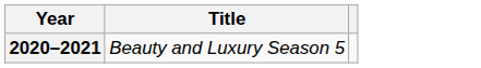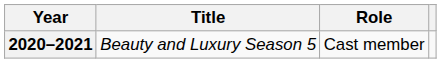+ column: Role | Cast member
